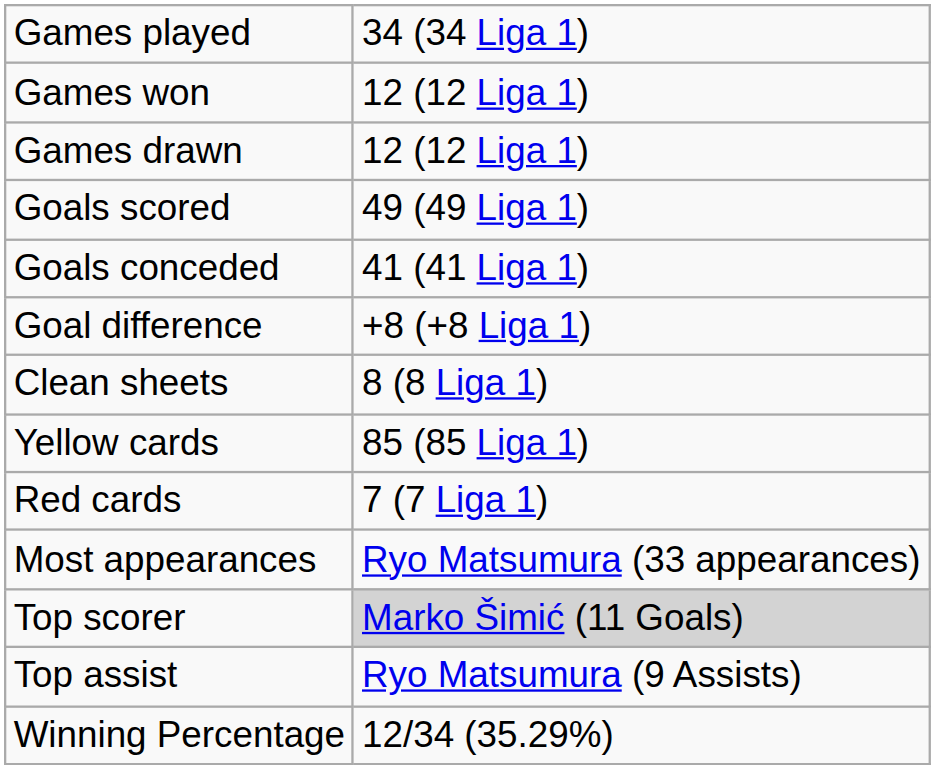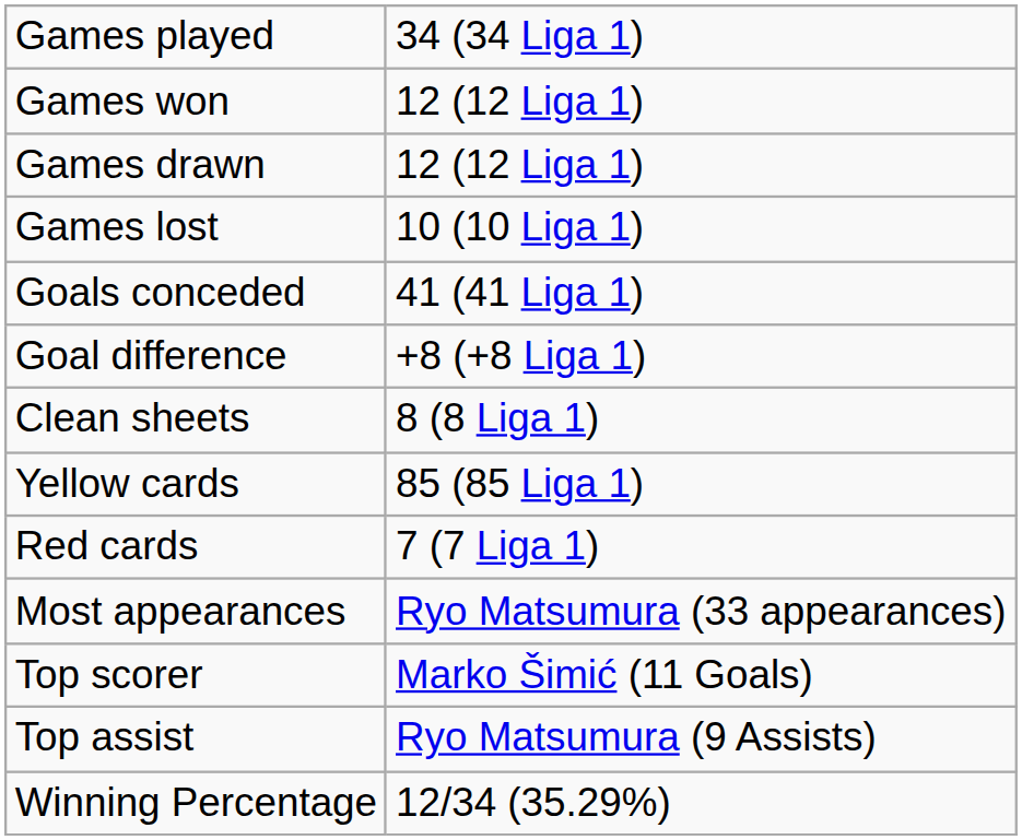+ row: Games lost | 10 (10 Liga 1)
- row: Goals scored | 49 (49 Liga 1)
Top scorer | column 2: lightgrey background -> no background
